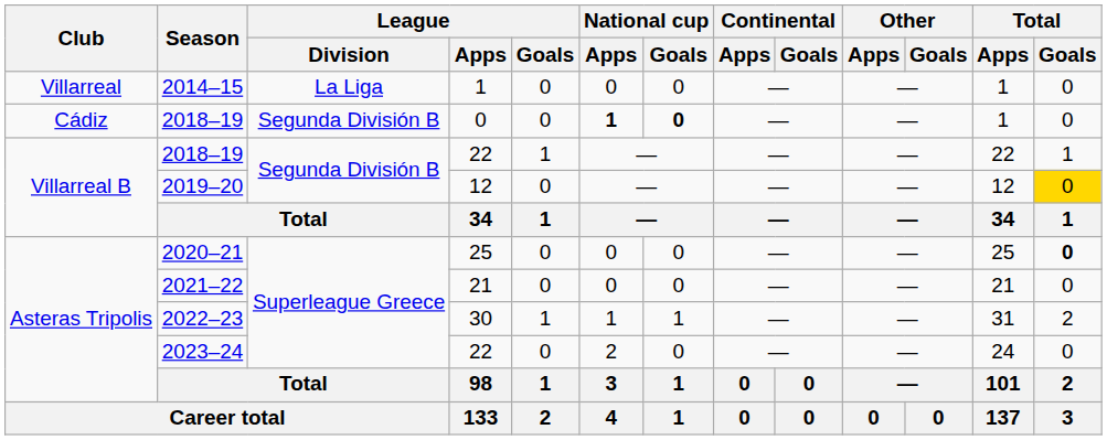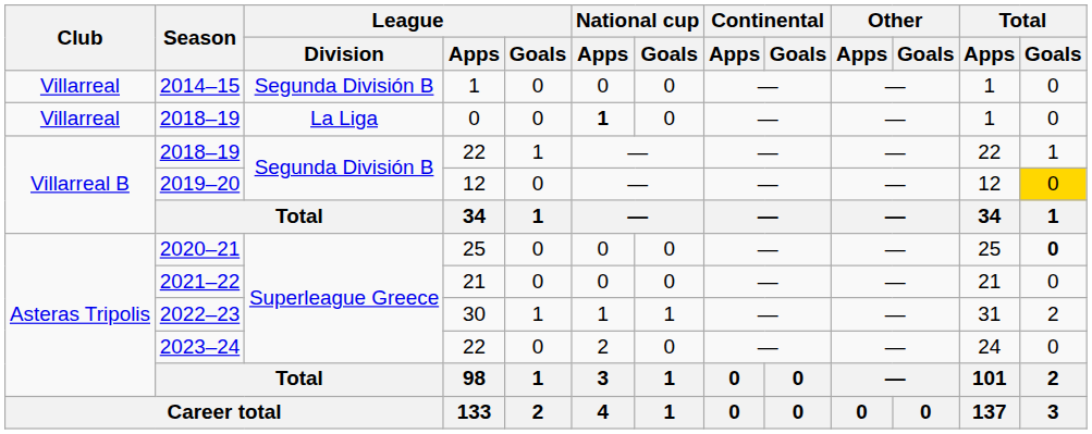2014–15 | League / Division: La Liga -> Segunda División B
2018–19 / 0 | Club: Cádiz -> Villarreal
2018–19 / 0 | League / Division: Segunda División B -> La Liga
2018–19 / 0 | National cup / Goals: bold -> normal
